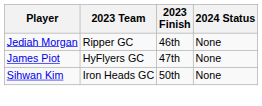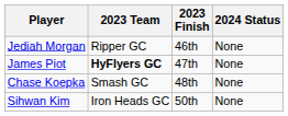James Piot | 2023 Team: normal -> bold
+ row: Chase Koepka | Smash GC | 48th | None
